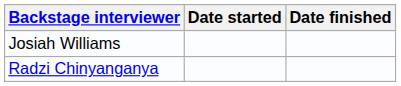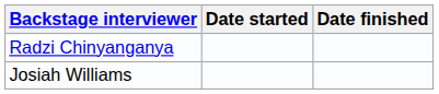rows swapped: Radzi Chinyanganya <-> Josiah Williams
